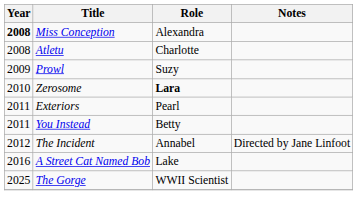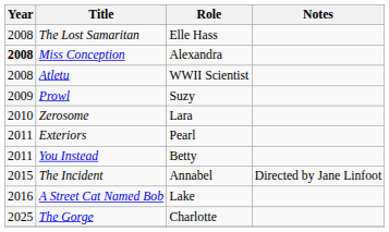+ row: 2008 | The Lost Samaritan | Elle Hass
Atletu | Role: Charlotte -> WWII Scientist
Zerosome | Role: bold -> normal
The Incident | Year: 2012 -> 2015
The Gorge | Role: WWII Scientist -> Charlotte
